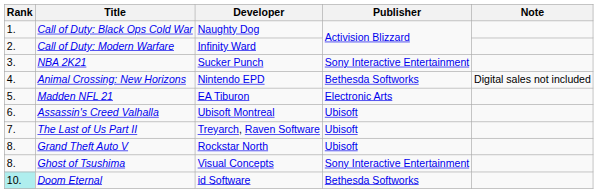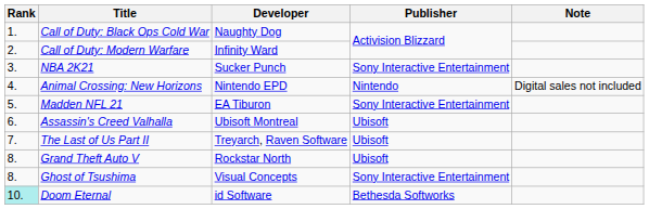Animal Crossing: New Horizons | Publisher: Bethesda Softworks -> Nintendo
Madden NFL 21 | Publisher: Electronic Arts -> Sony Interactive Entertainment
